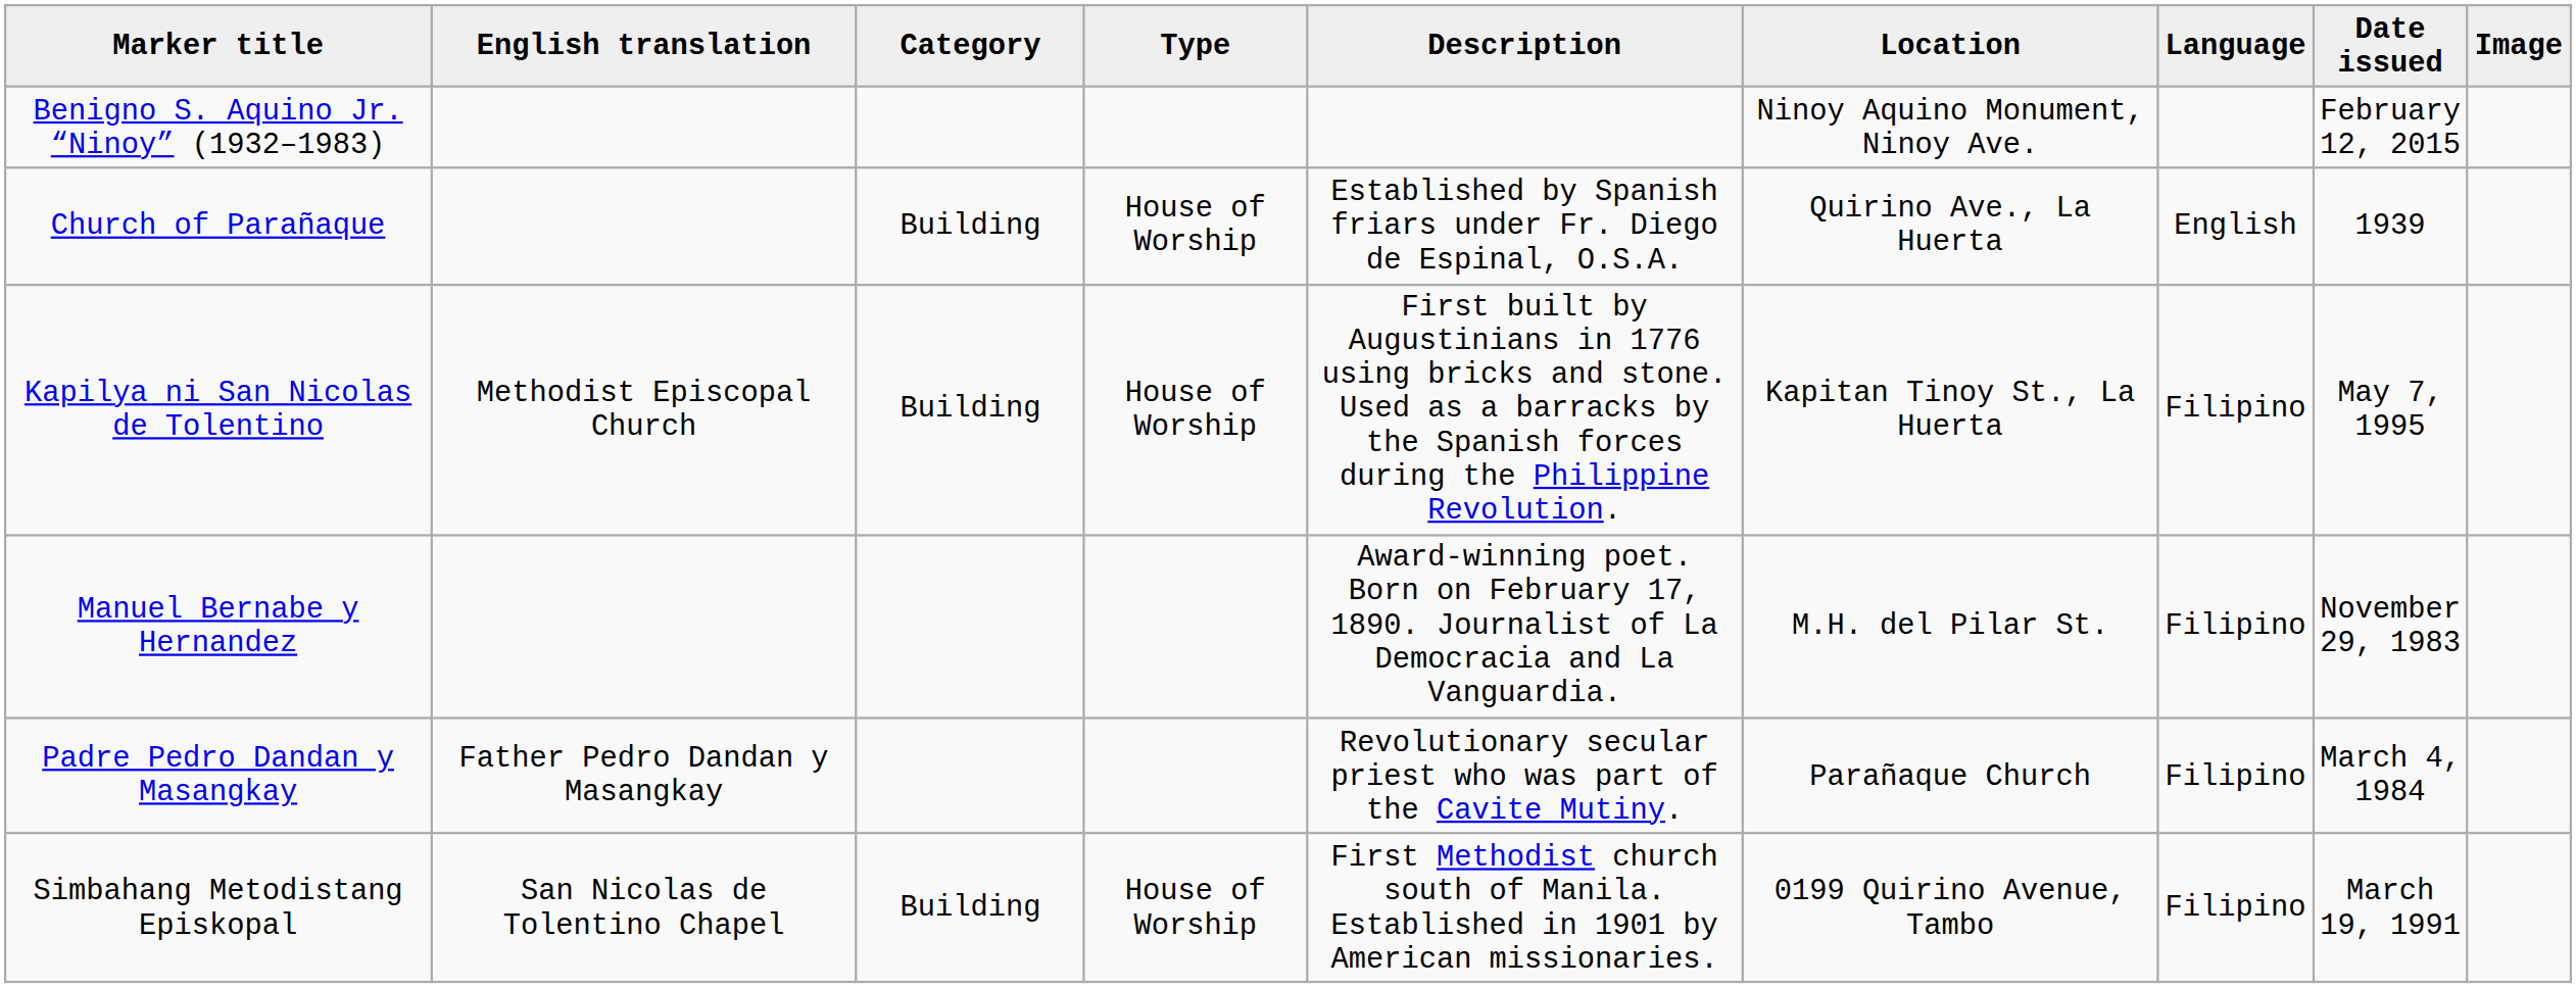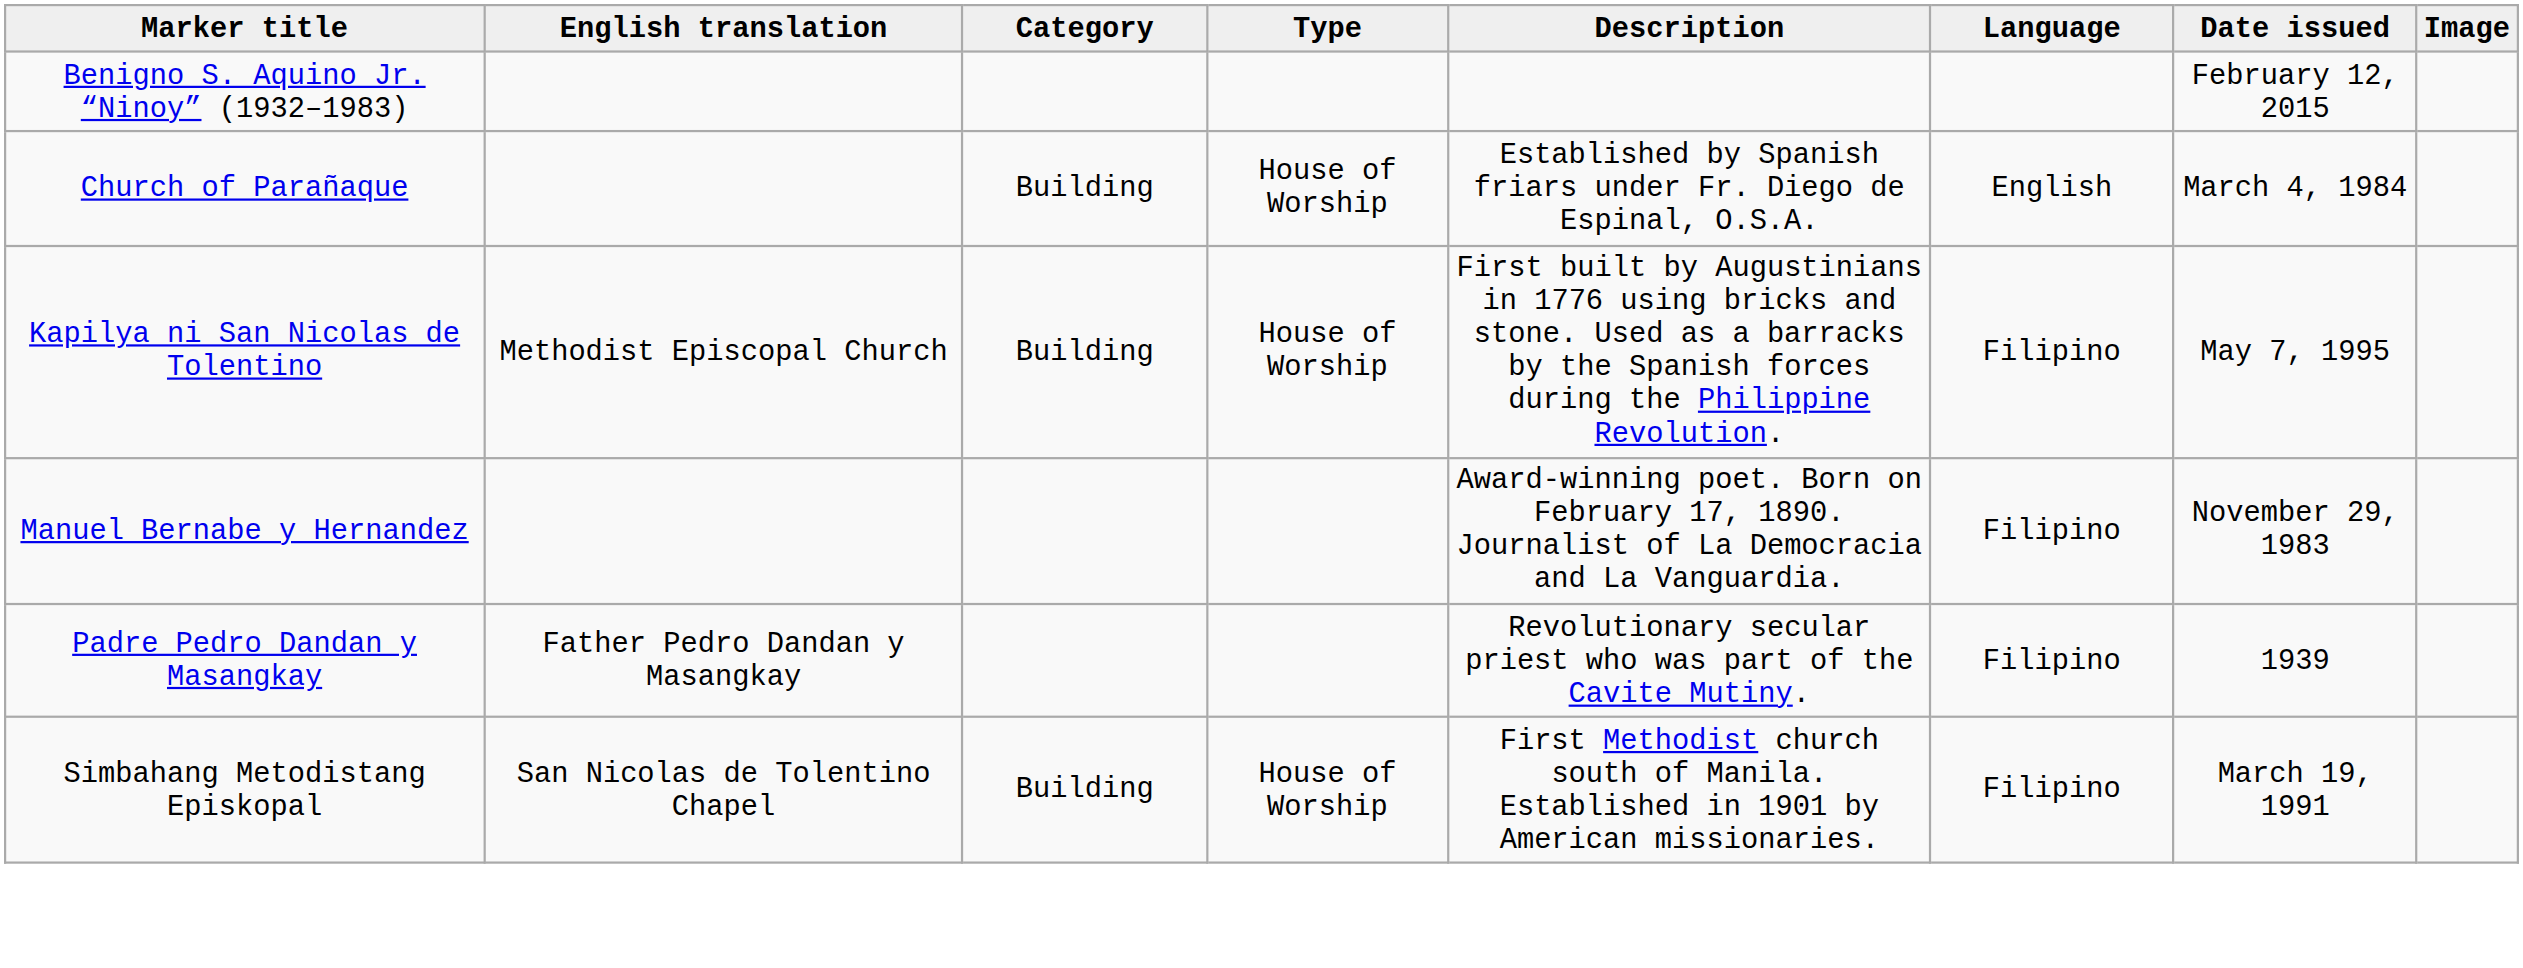- column: Location | Ninoy Aquino Monument, Ninoy Ave. | Quirino Ave., La Huerta | Kapitan Tinoy St., La Huerta | M.H. del Pilar St. | Parañaque Church | 0199 Quirino Avenue, Tambo
Church of Parañaque | Date issued: 1939 -> March 4, 1984
Padre Pedro Dandan y Masangkay | Date issued: March 4, 1984 -> 1939
